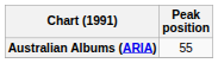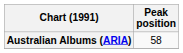Australian Albums (ARIA) | Peak position: 55 -> 58
